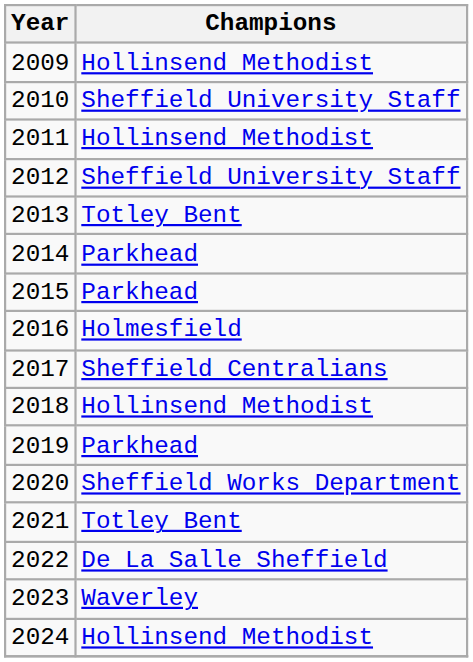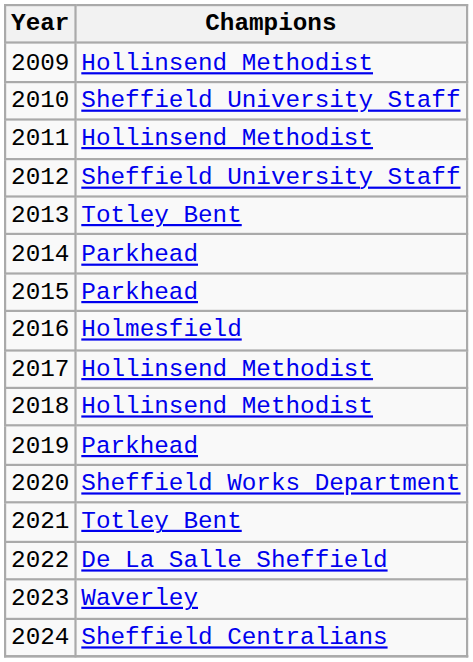2017 | Champions: Sheffield Centralians -> Hollinsend Methodist
2024 | Champions: Hollinsend Methodist -> Sheffield Centralians
